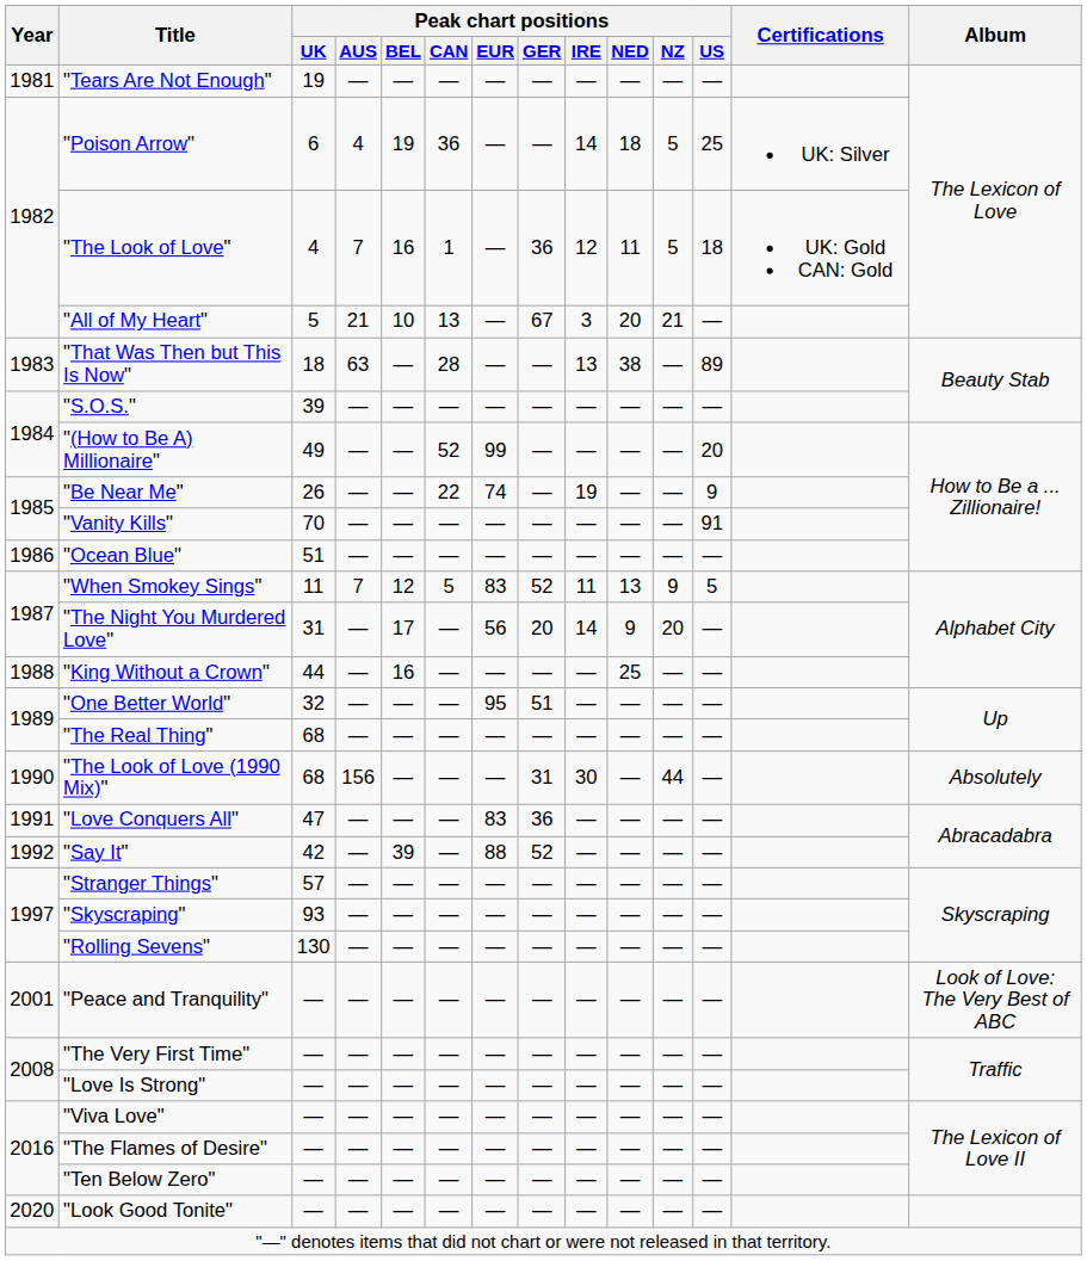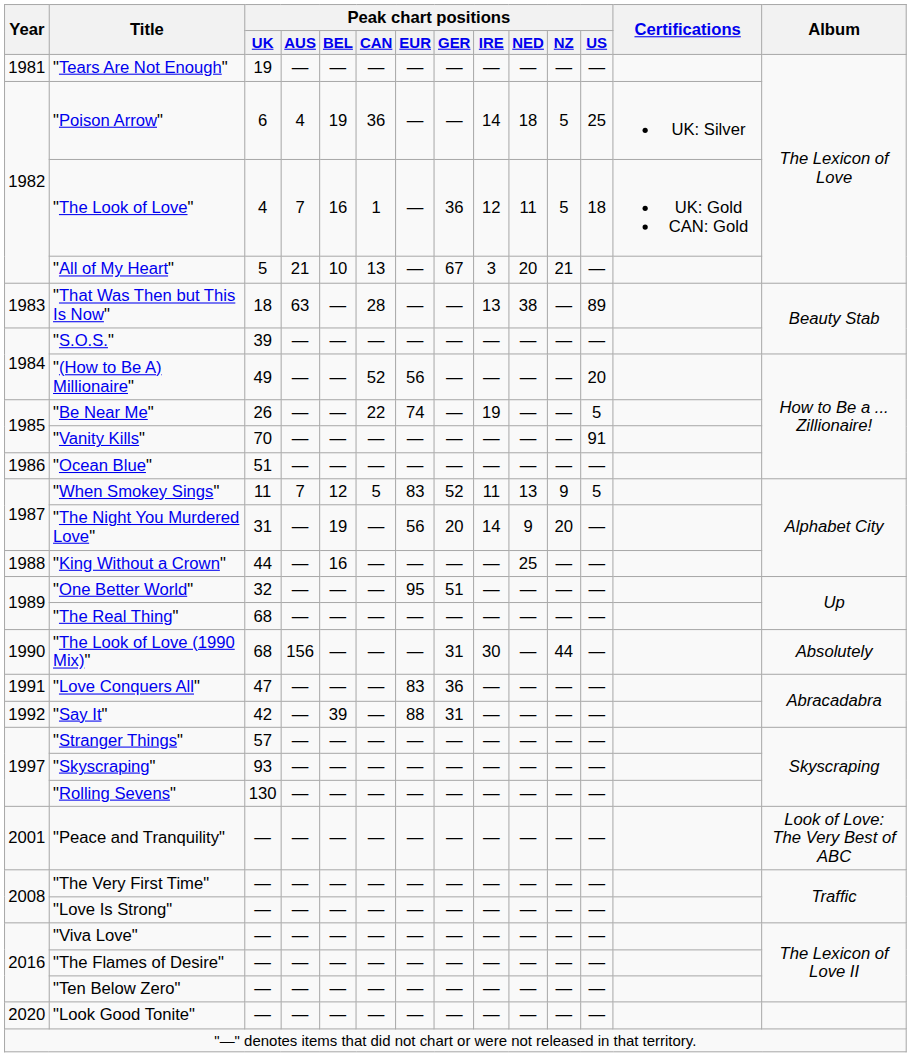"(How to Be A) Millionaire" | Peak chart positions / EUR: 99 -> 56
"Be Near Me" | Peak chart positions / US: 9 -> 5
"The Night You Murdered Love" | Peak chart positions / BEL: 17 -> 19
"Say It" | Peak chart positions / GER: 52 -> 31
